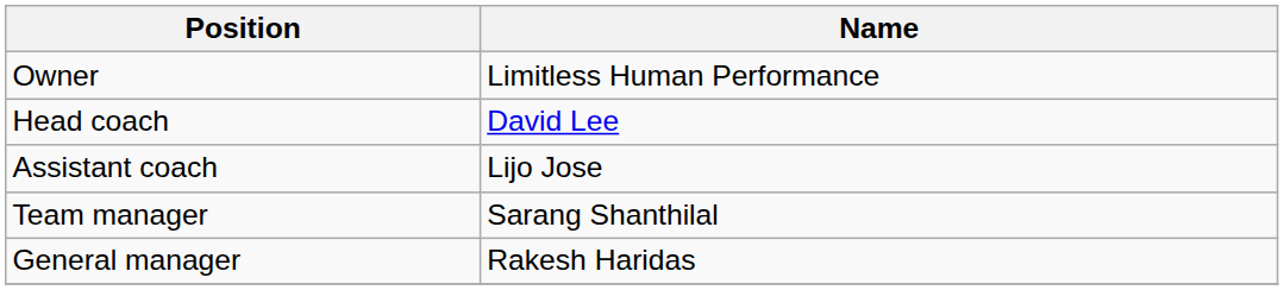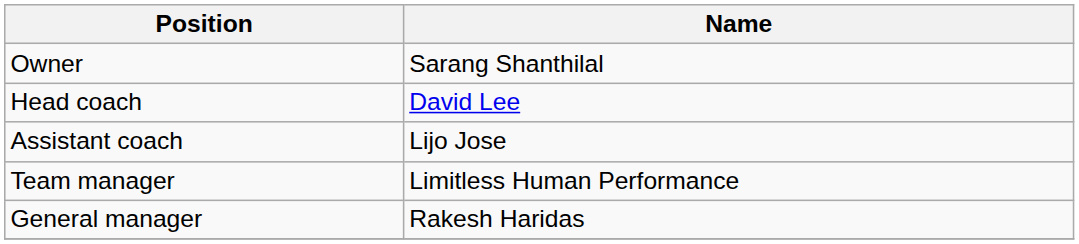Owner | Name: Limitless Human Performance -> Sarang Shanthilal
Team manager | Name: Sarang Shanthilal -> Limitless Human Performance
